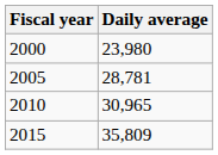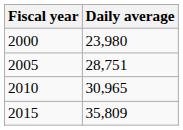2005 | Daily average: 28,781 -> 28,751
